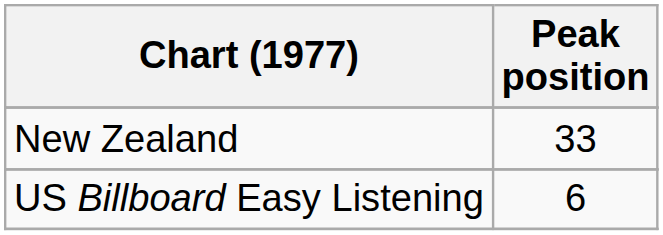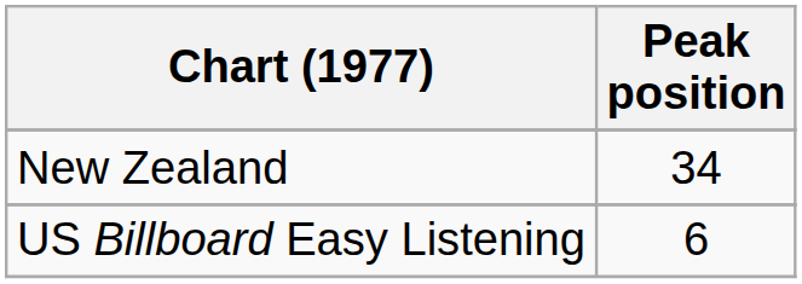New Zealand | Peak position: 33 -> 34
